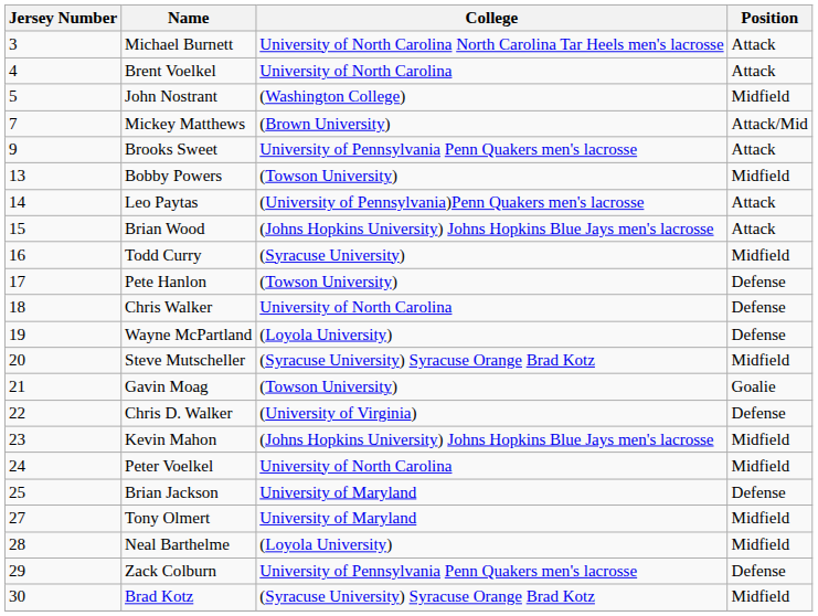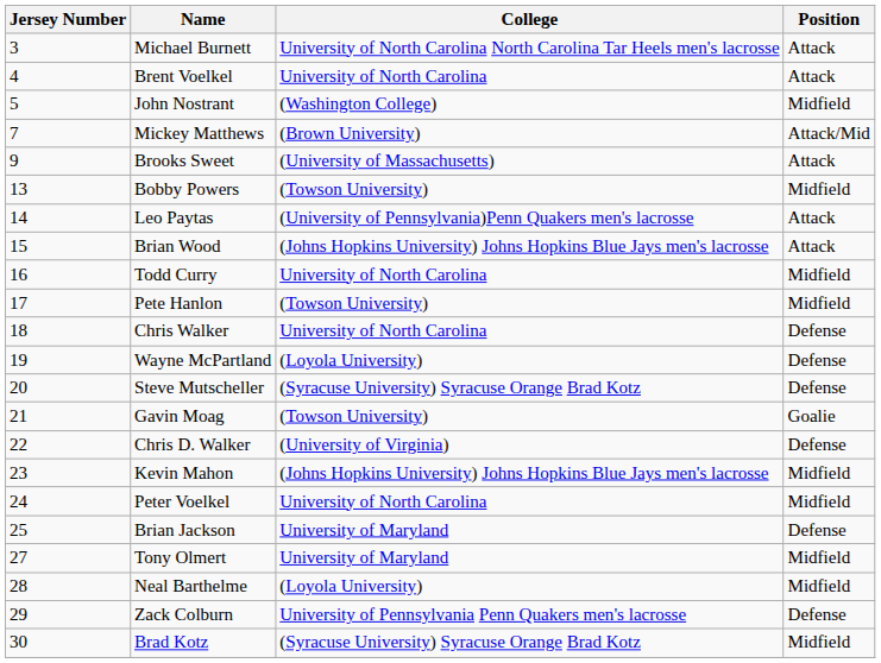Brooks Sweet | College: University of Pennsylvania Penn Quakers men's lacrosse -> (University of Massachusetts)
Todd Curry | College: (Syracuse University) -> University of North Carolina
Pete Hanlon | Position: Defense -> Midfield
Steve Mutscheller | Position: Midfield -> Defense
